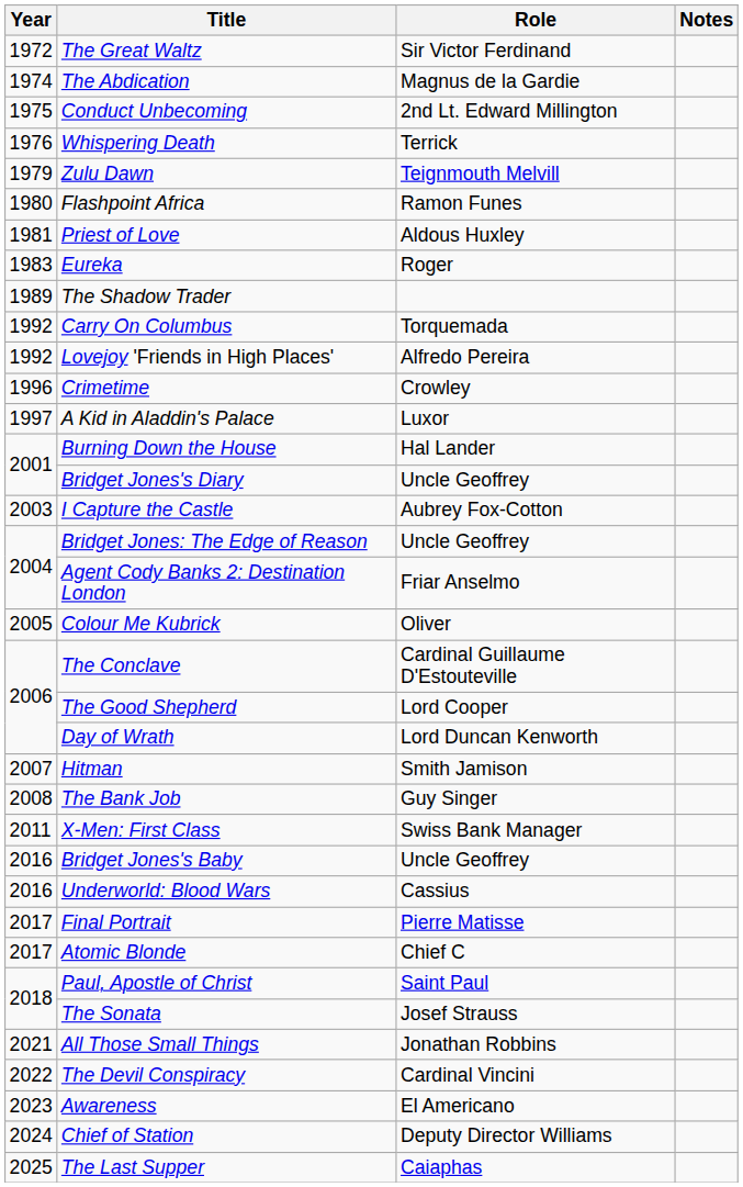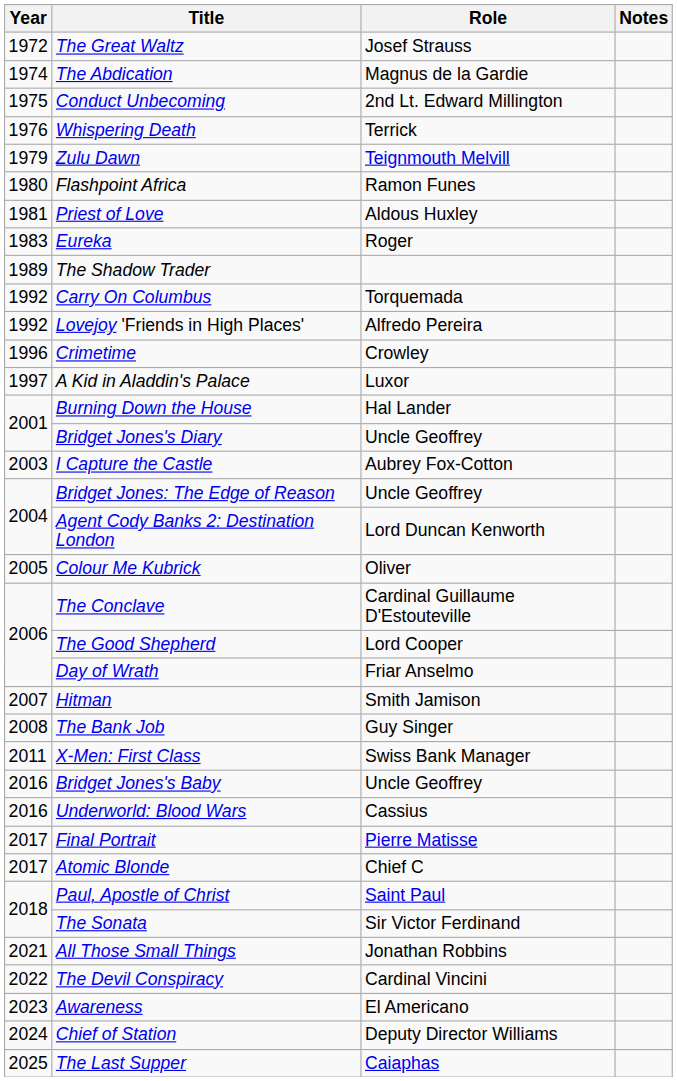The Great Waltz | Role: Sir Victor Ferdinand -> Josef Strauss
Agent Cody Banks 2: Destination London | Role: Friar Anselmo -> Lord Duncan Kenworth
Day of Wrath | Role: Lord Duncan Kenworth -> Friar Anselmo
The Sonata | Role: Josef Strauss -> Sir Victor Ferdinand
